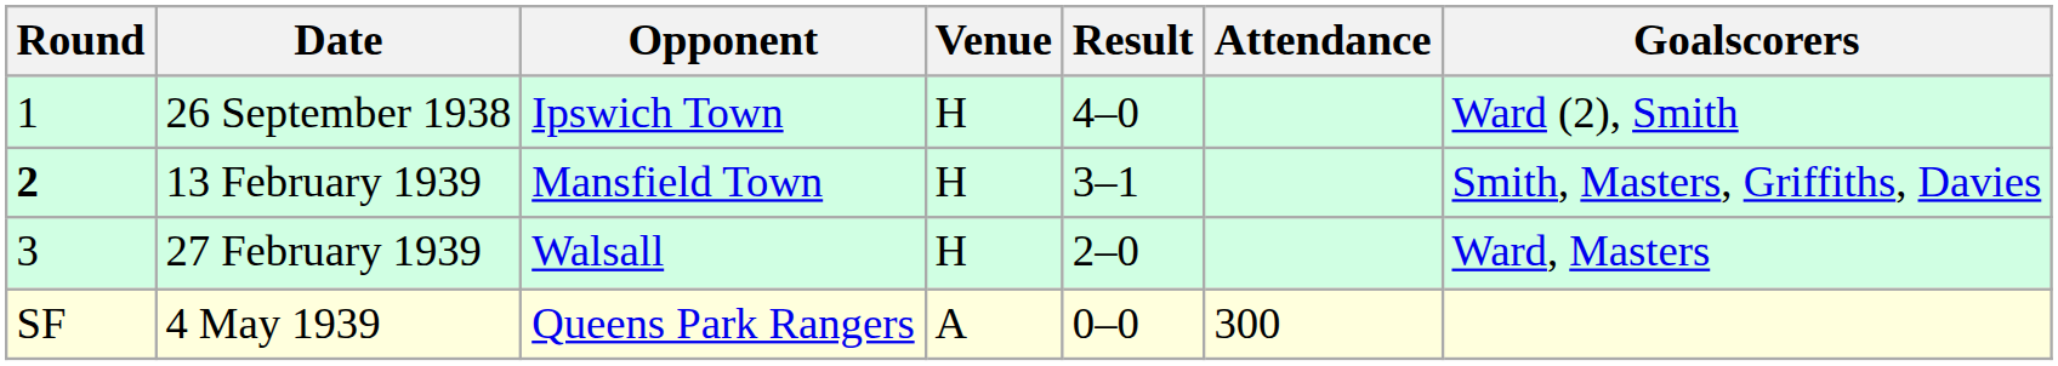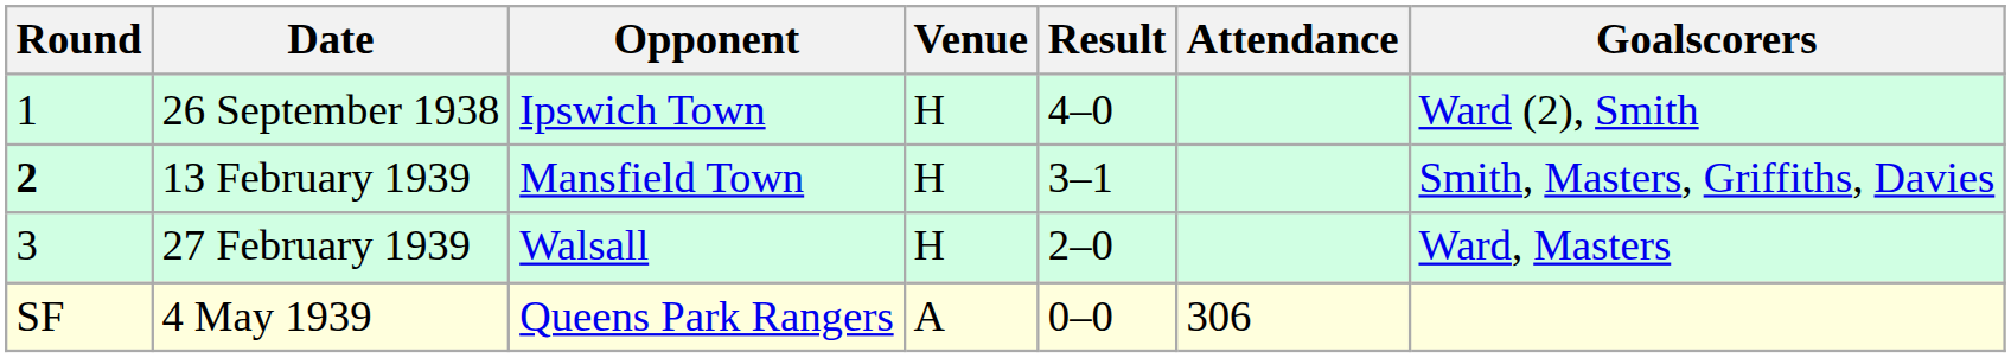4 May 1939 | Attendance: 300 -> 306
